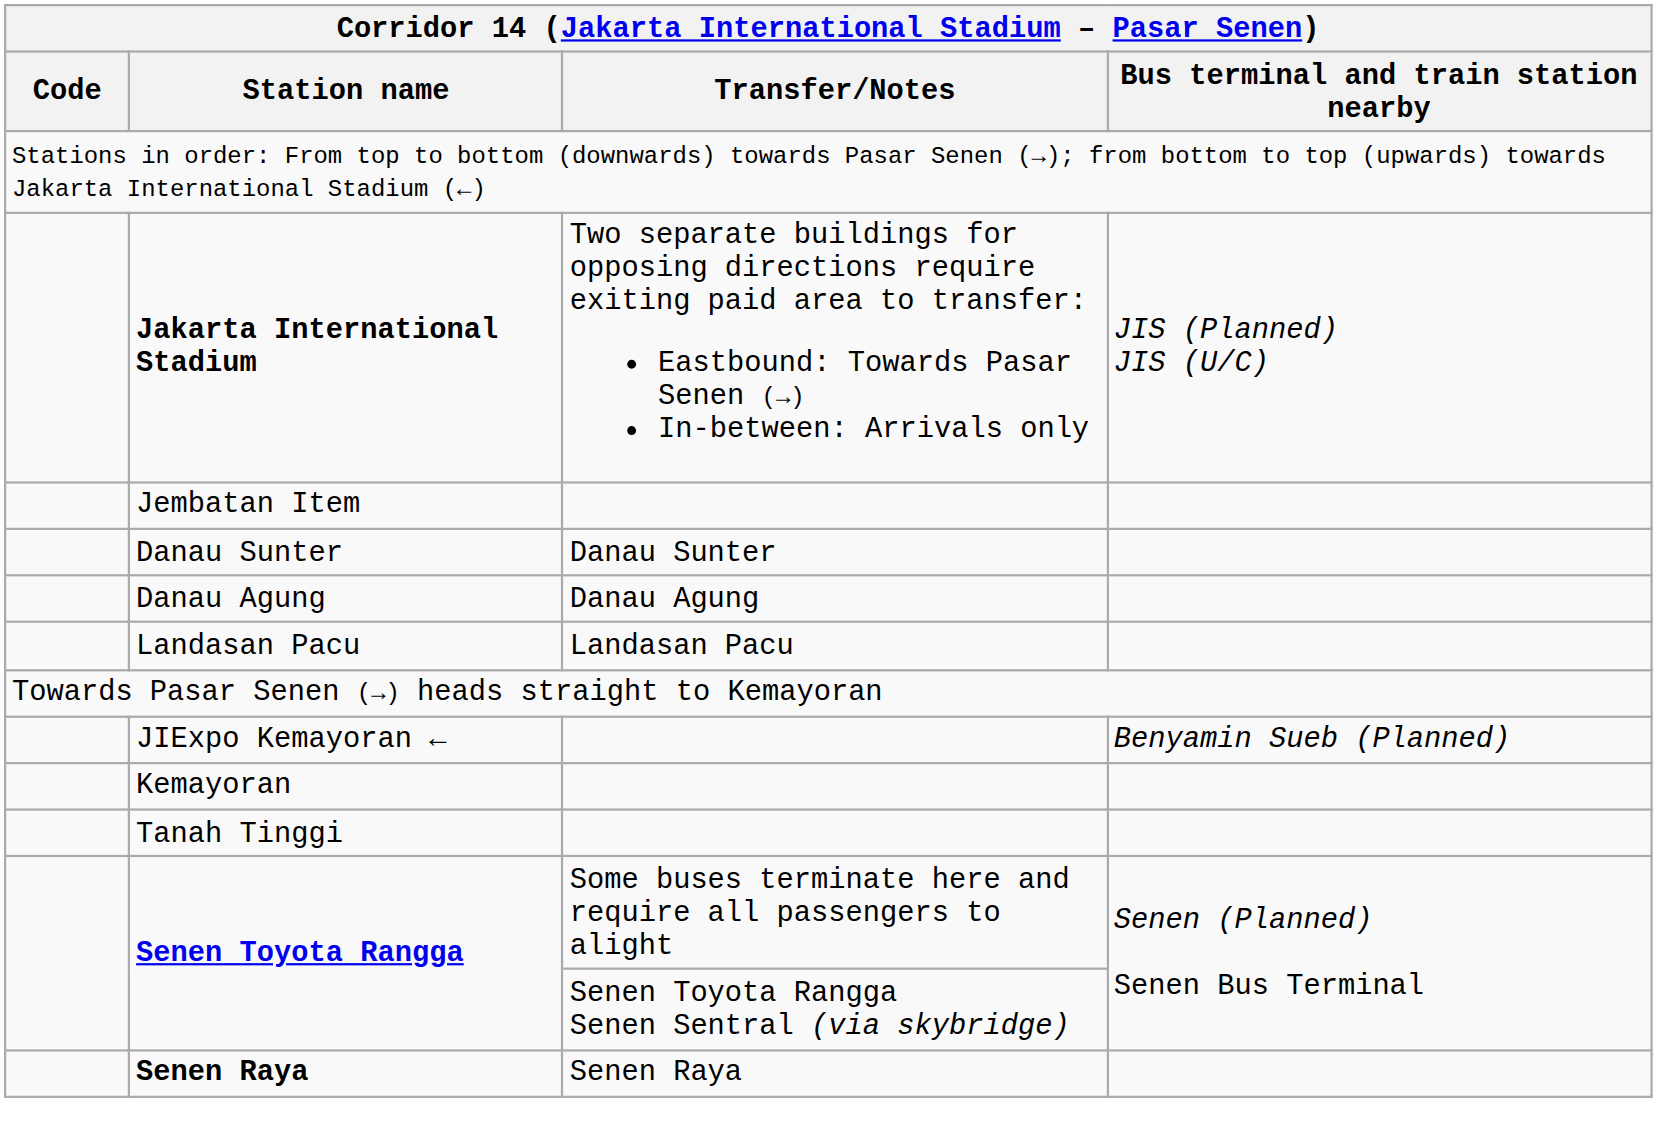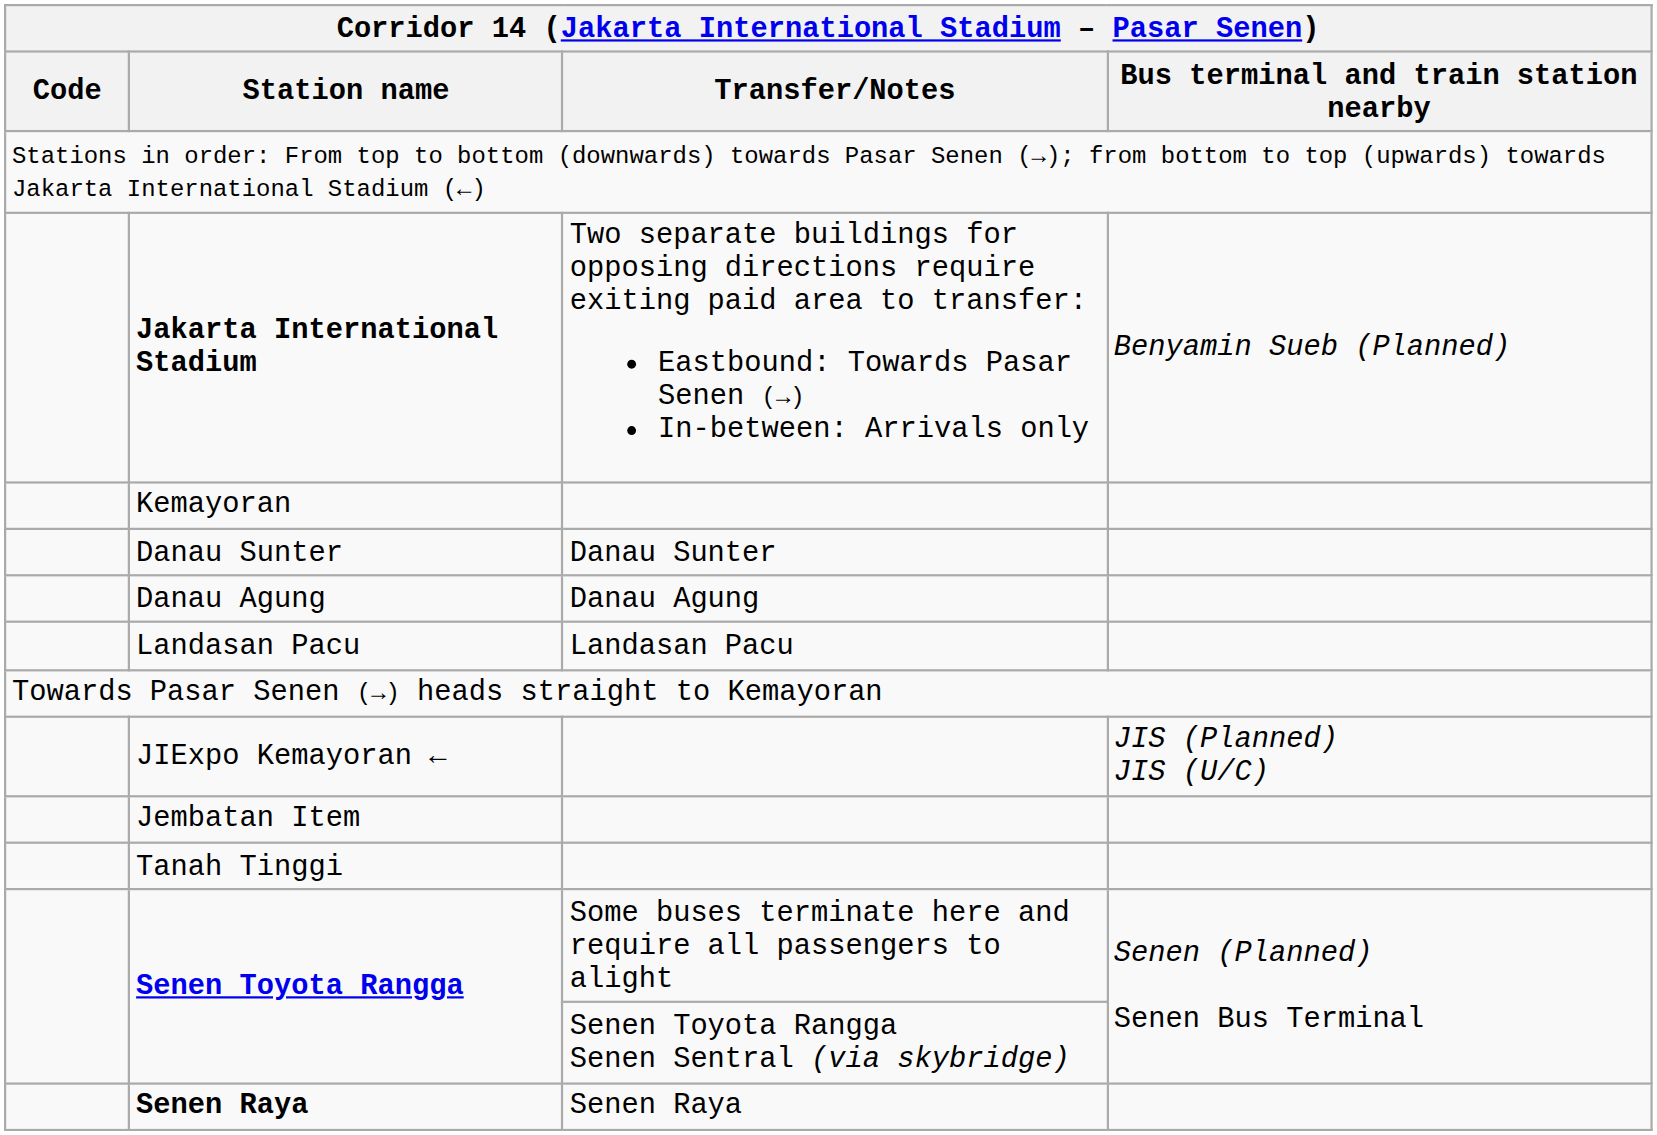Jakarta International Stadium | Bus terminal and train station nearby: JIS (Planned) JIS (U/C) -> Benyamin Sueb (Planned)
rows swapped: Jembatan Item <-> Kemayoran
JIExpo Kemayoran ← | Bus terminal and train station nearby: Benyamin Sueb (Planned) -> JIS (Planned) JIS (U/C)
